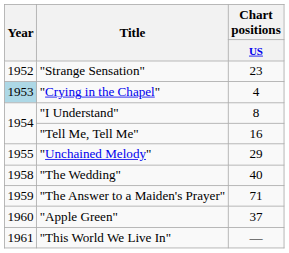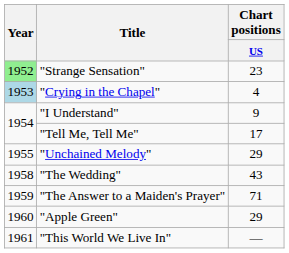"Strange Sensation" | Year: no background -> lightgreen background
"I Understand" | Chart positions / US: 8 -> 9
"Tell Me, Tell Me" | Chart positions / US: 16 -> 17
"The Wedding" | Chart positions / US: 40 -> 43
"Apple Green" | Chart positions / US: 37 -> 29
